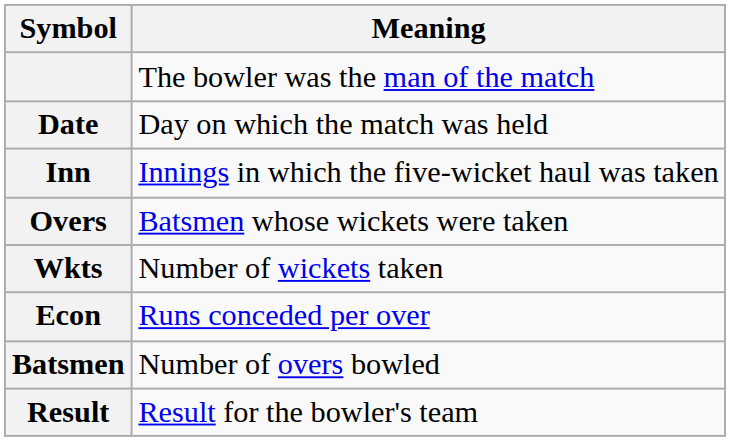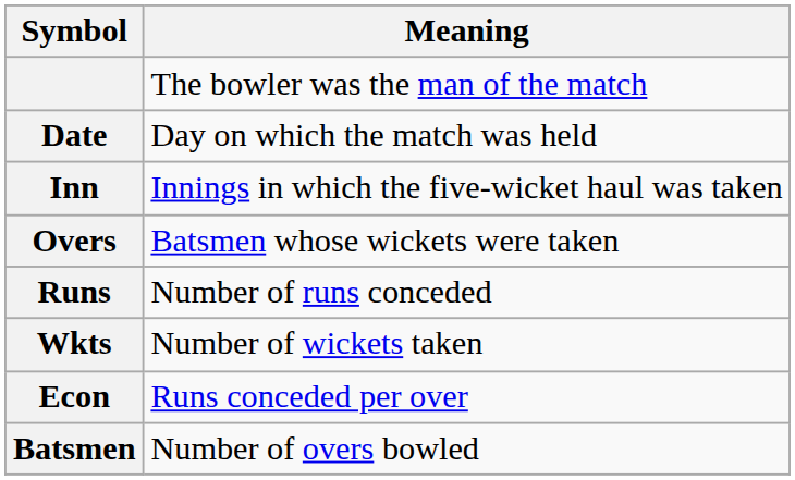+ row: Runs | Number of runs conceded
- row: Result | Result for the bowler's team
